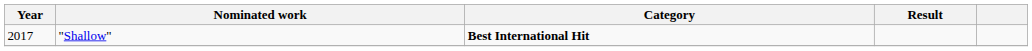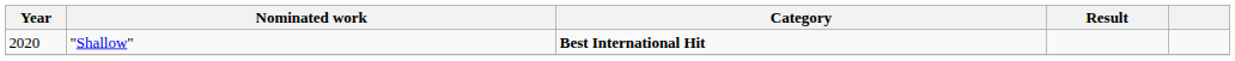"Shallow" | Year: 2017 -> 2020
